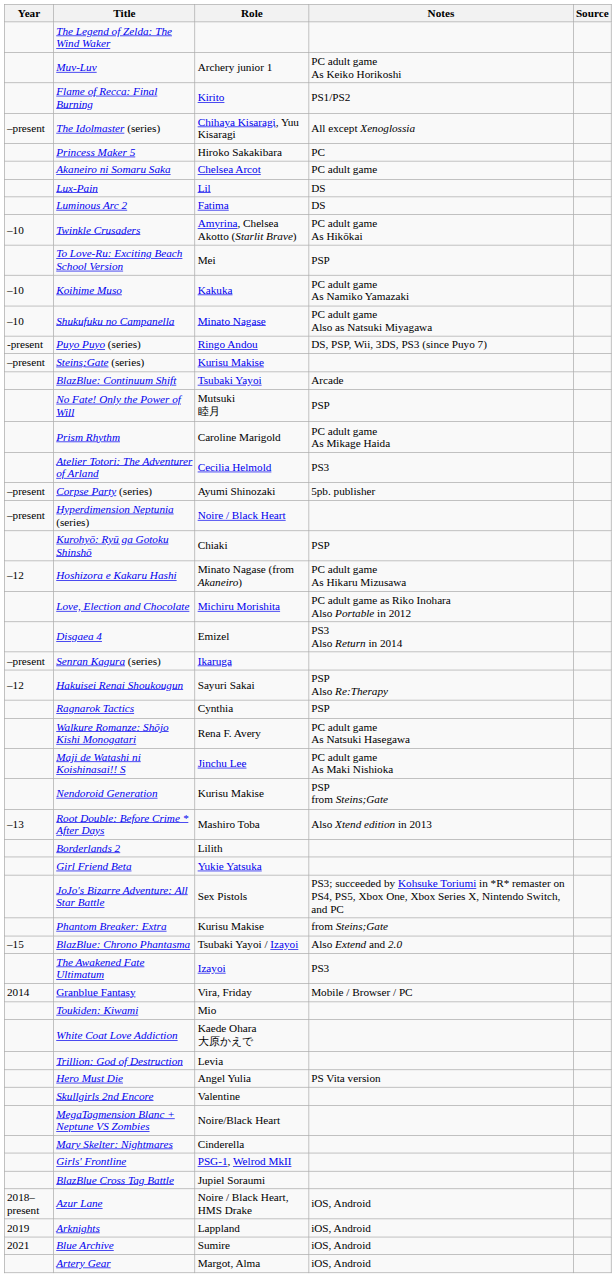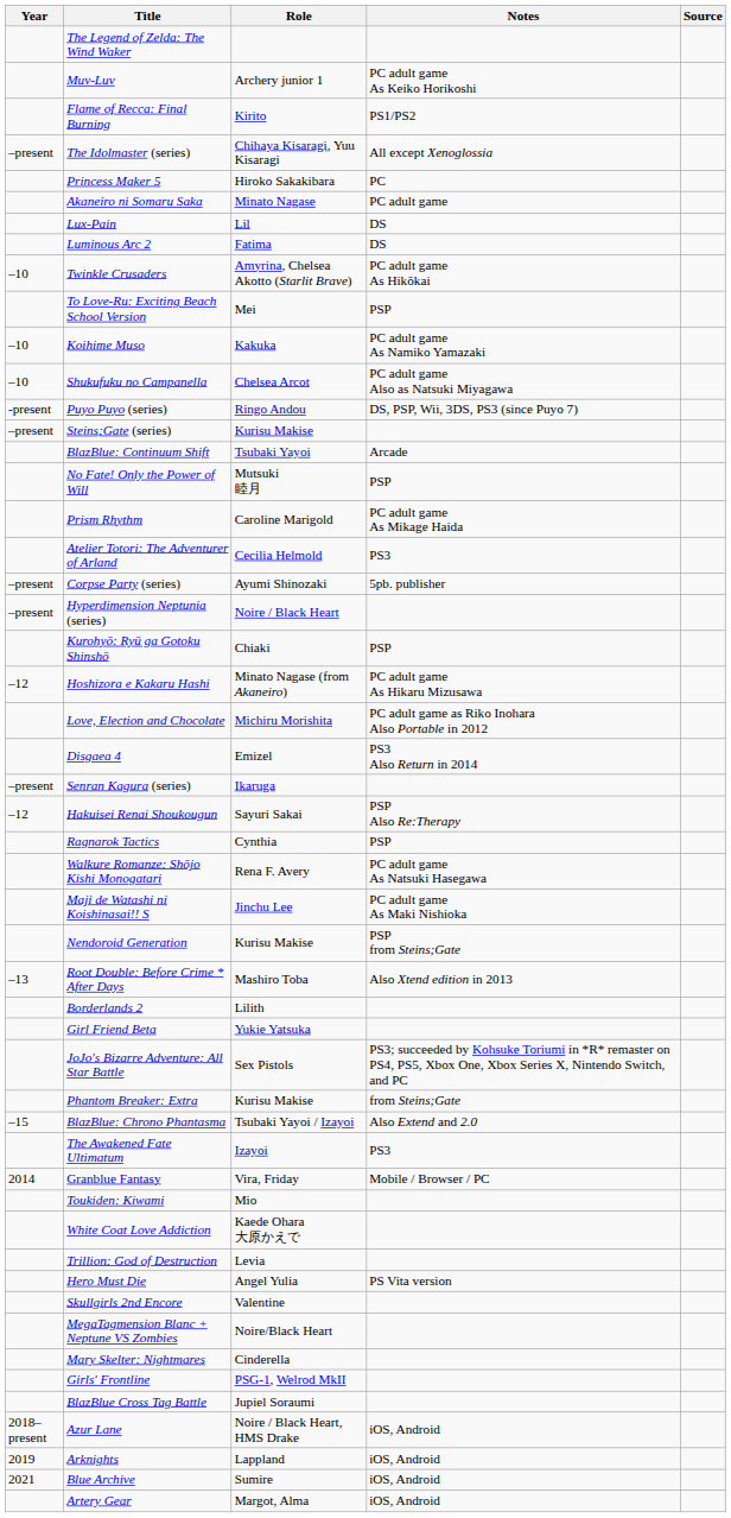Akaneiro ni Somaru Saka | Role: Chelsea Arcot -> Minato Nagase
Shukufuku no Campanella | Role: Minato Nagase -> Chelsea Arcot
